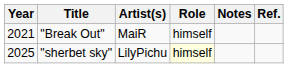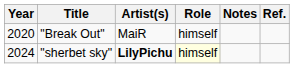"Break Out" | Year: 2021 -> 2020
"sherbet sky" | Year: 2025 -> 2024
"sherbet sky" | Artist(s): normal -> bold
